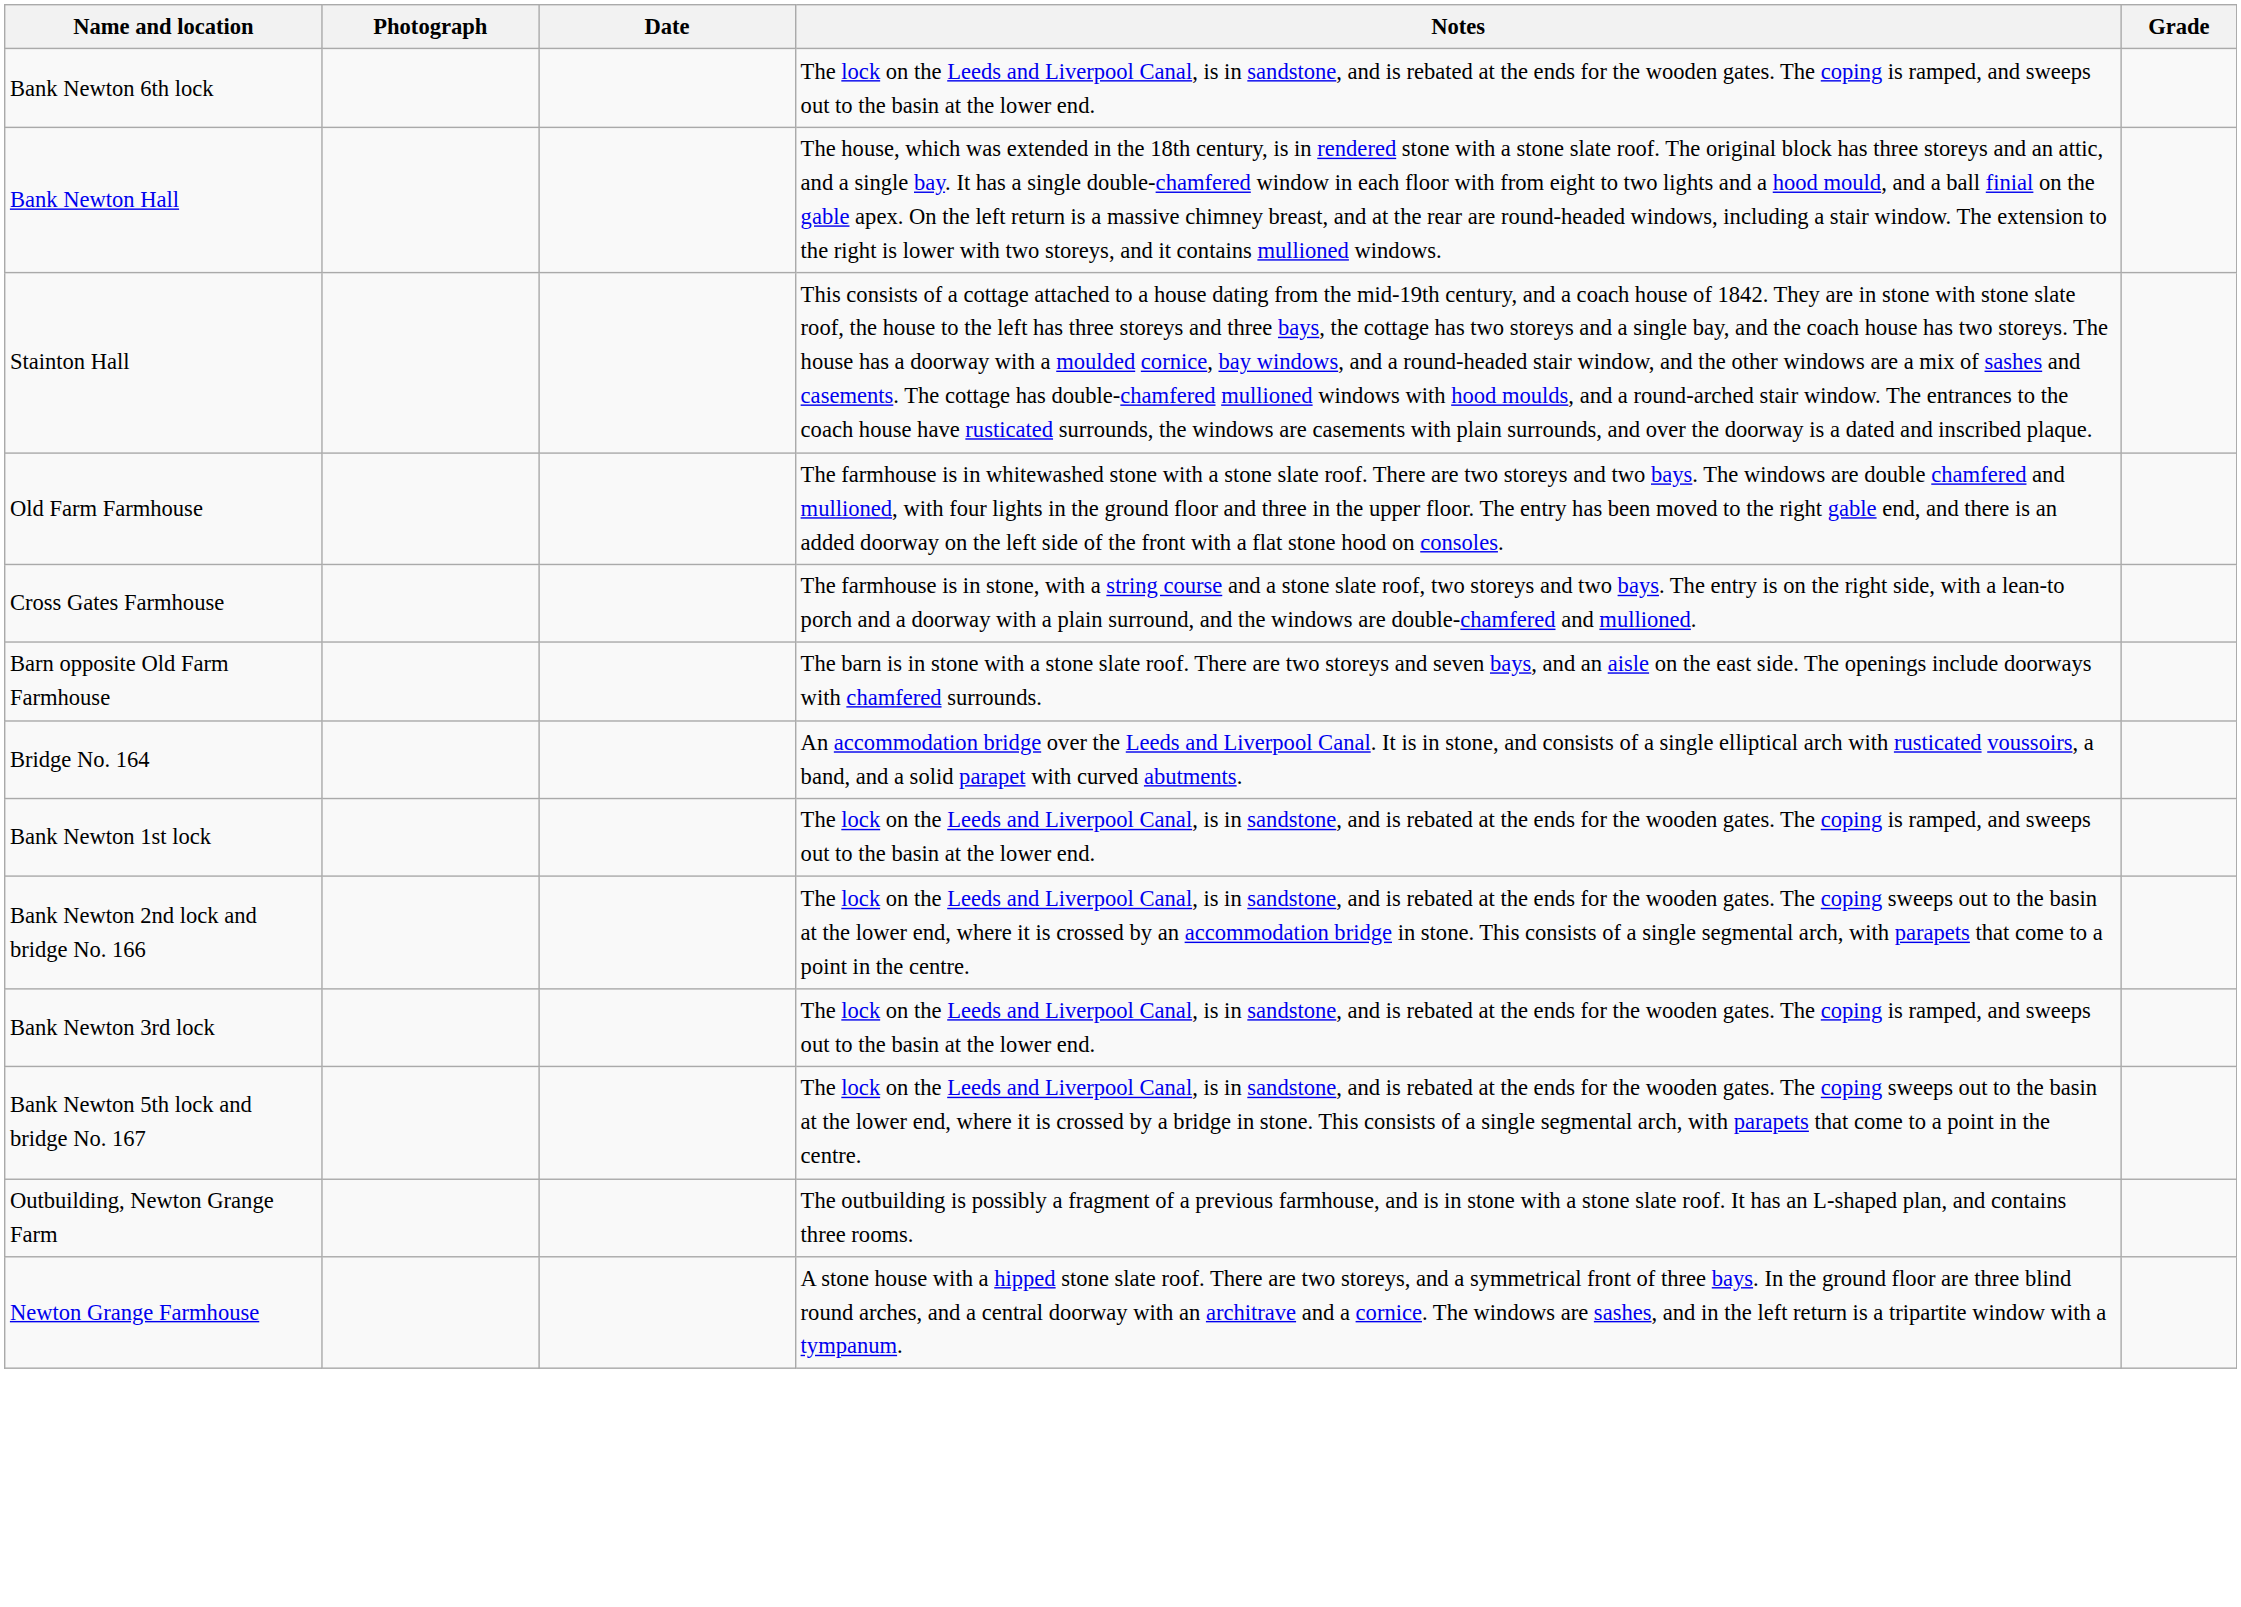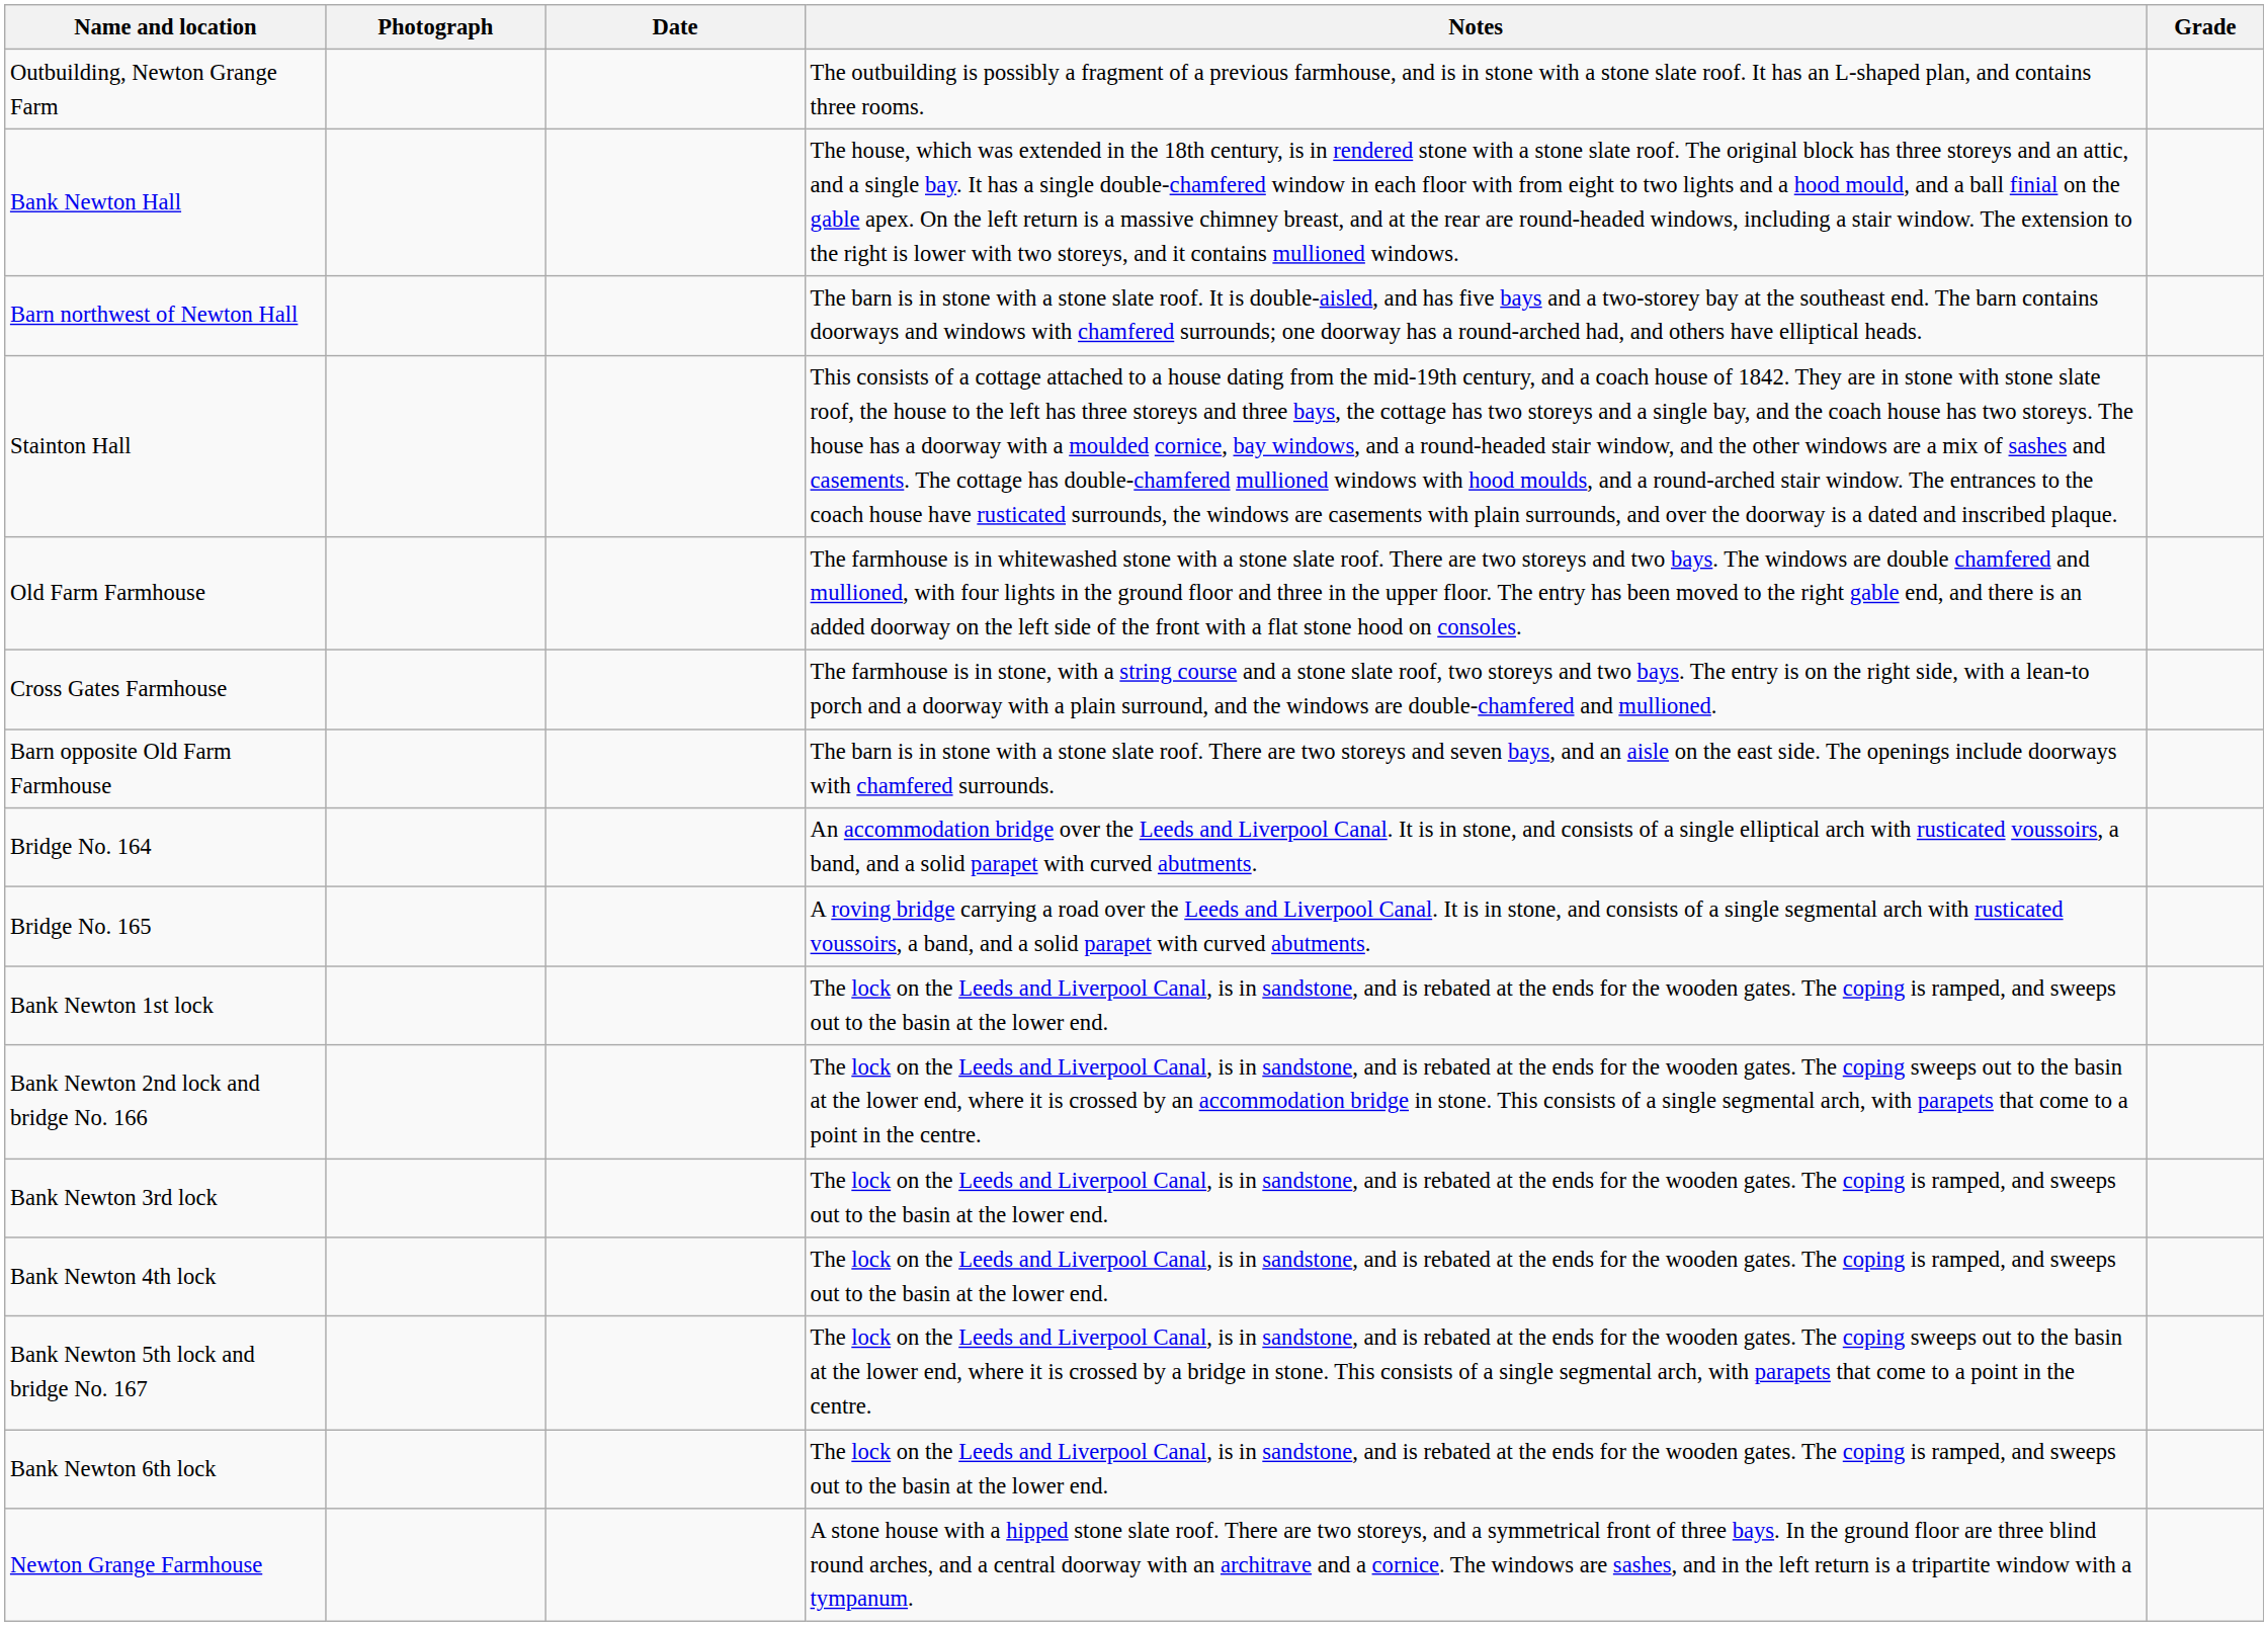rows swapped: Outbuilding, Newton Grange Farm <-> Bank Newton 6th lock
+ row: Barn northwest of Newton Hall | The barn is in stone with a stone slate roof. It is double-aisled, and has five bays and a two-storey bay at the southeast end. The barn contains doorways and windows with chamfered surrounds; one doorway has a round-arched had, and others have elliptical heads.
+ row: Bridge No. 165 | A roving bridge carrying a road over the Leeds and Liverpool Canal. It is in stone, and consists of a single segmental arch with rusticated voussoirs, a band, and a solid parapet with curved abutments.
+ row: Bank Newton 4th lock | The lock on the Leeds and Liverpool Canal, is in sandstone, and is rebated at the ends for the wooden gates. The coping is ramped, and sweeps out to the basin at the lower end.
